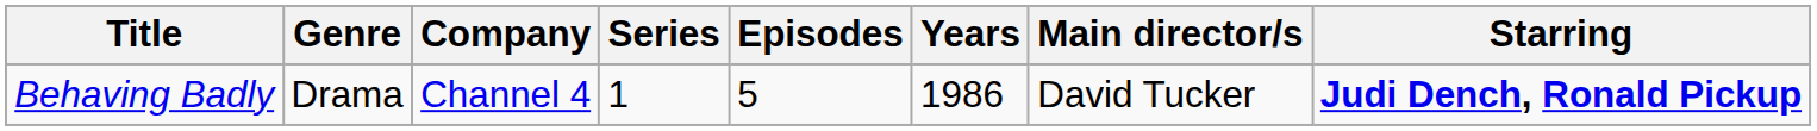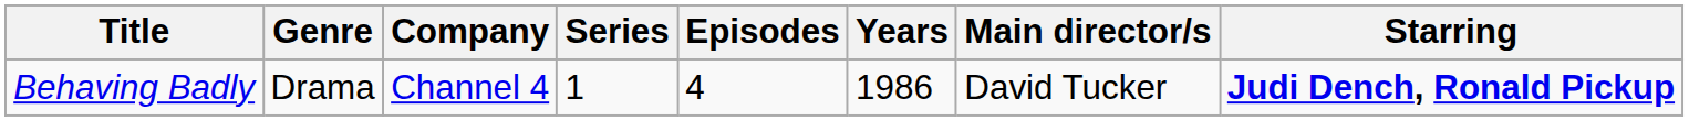Behaving Badly | Episodes: 5 -> 4
